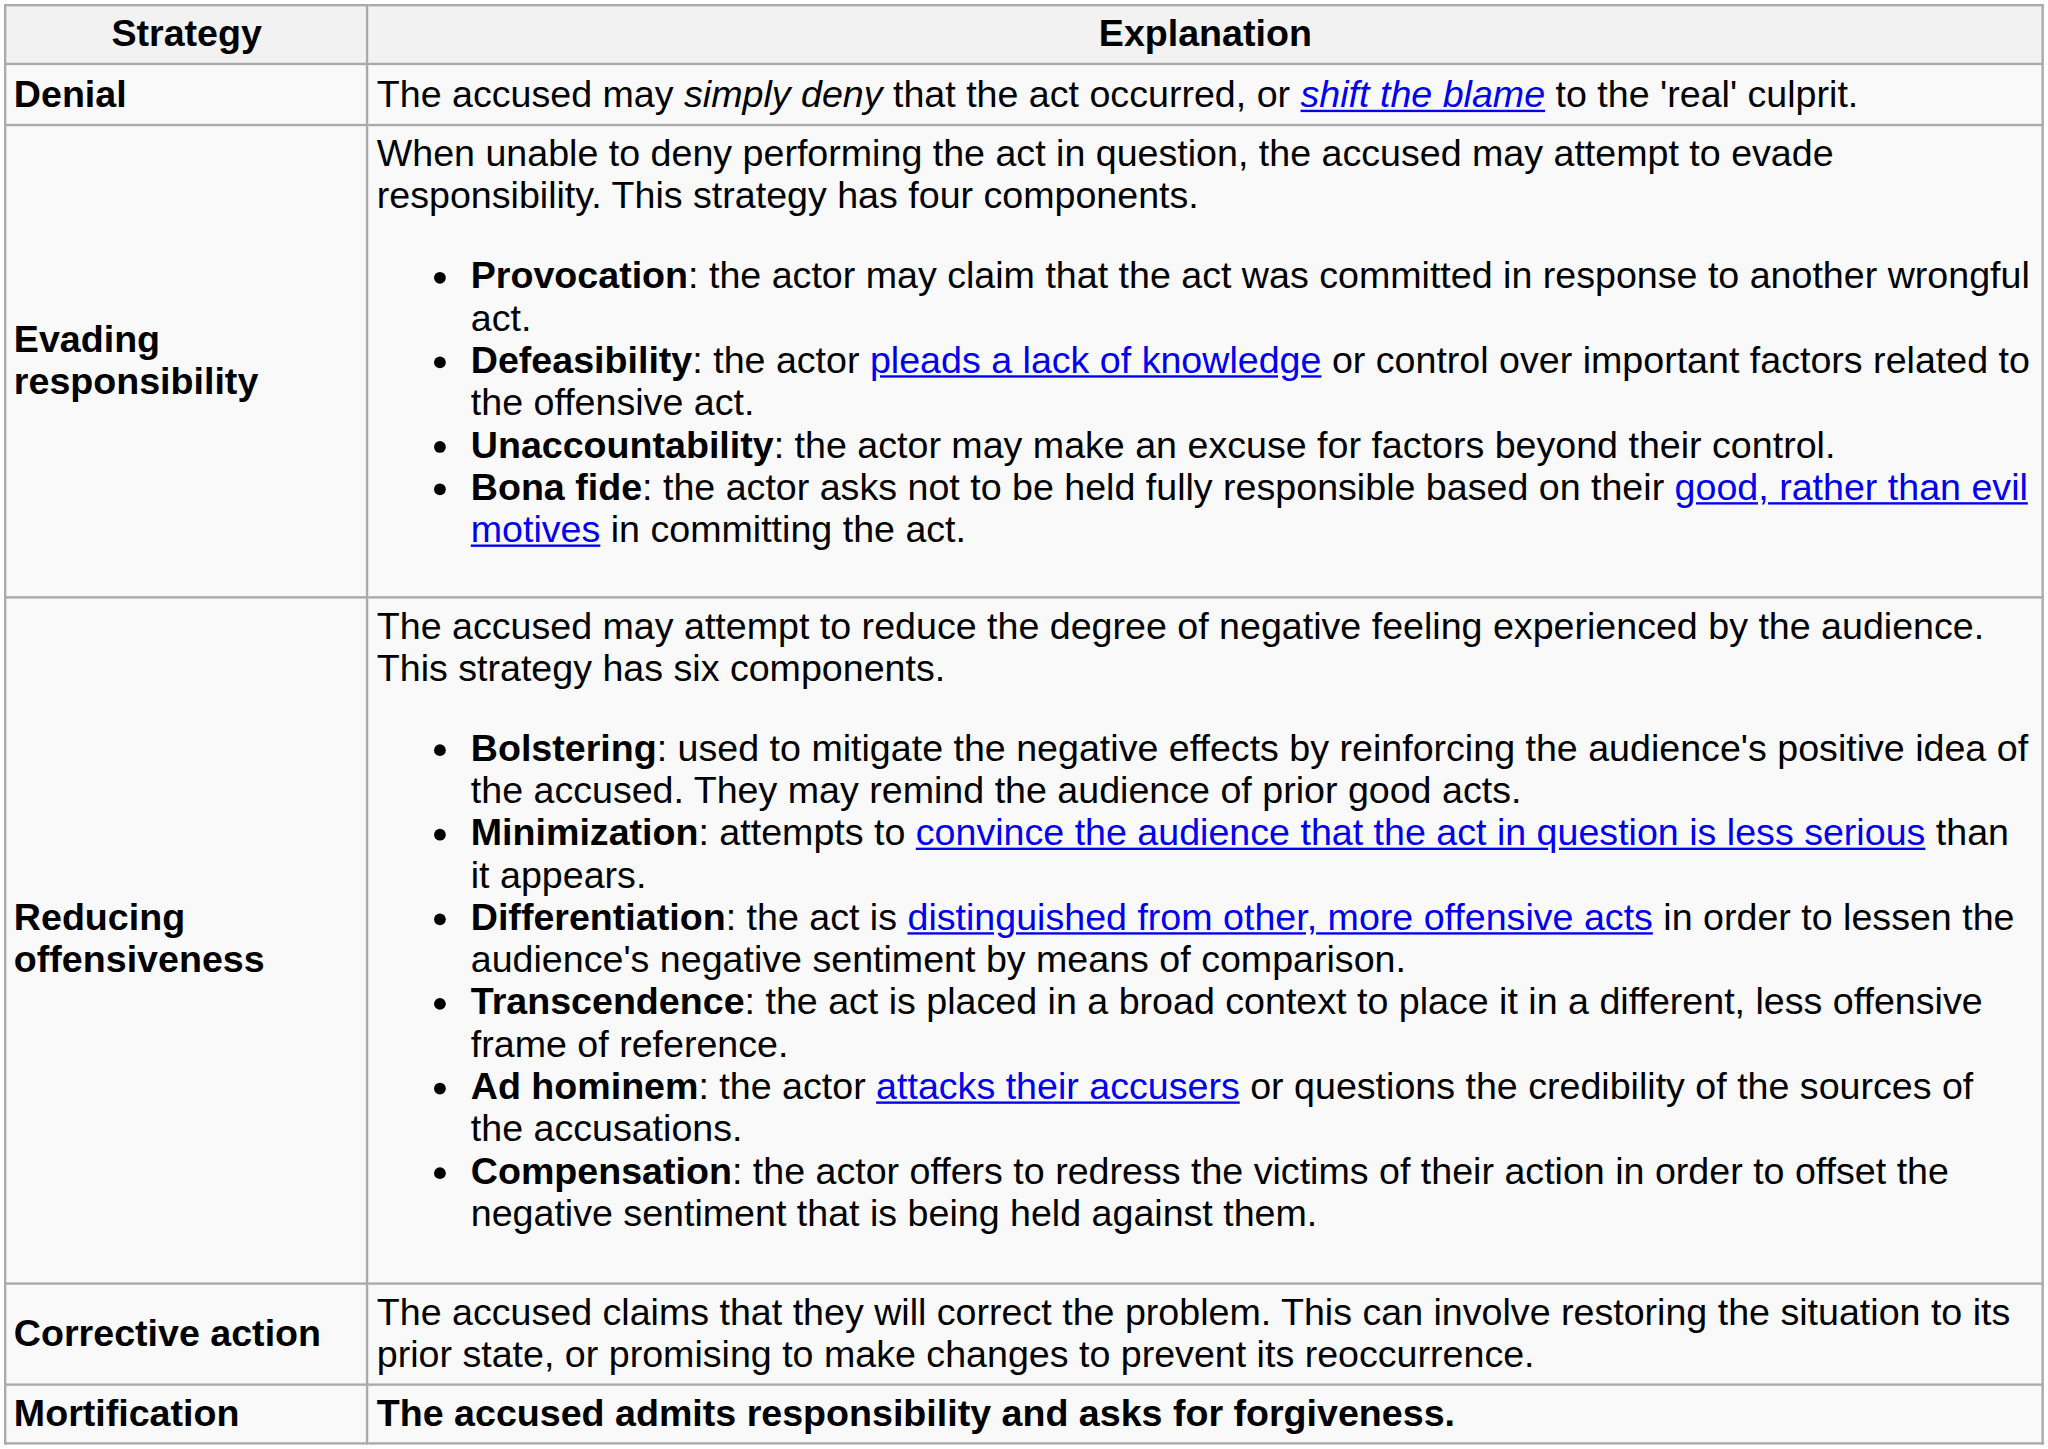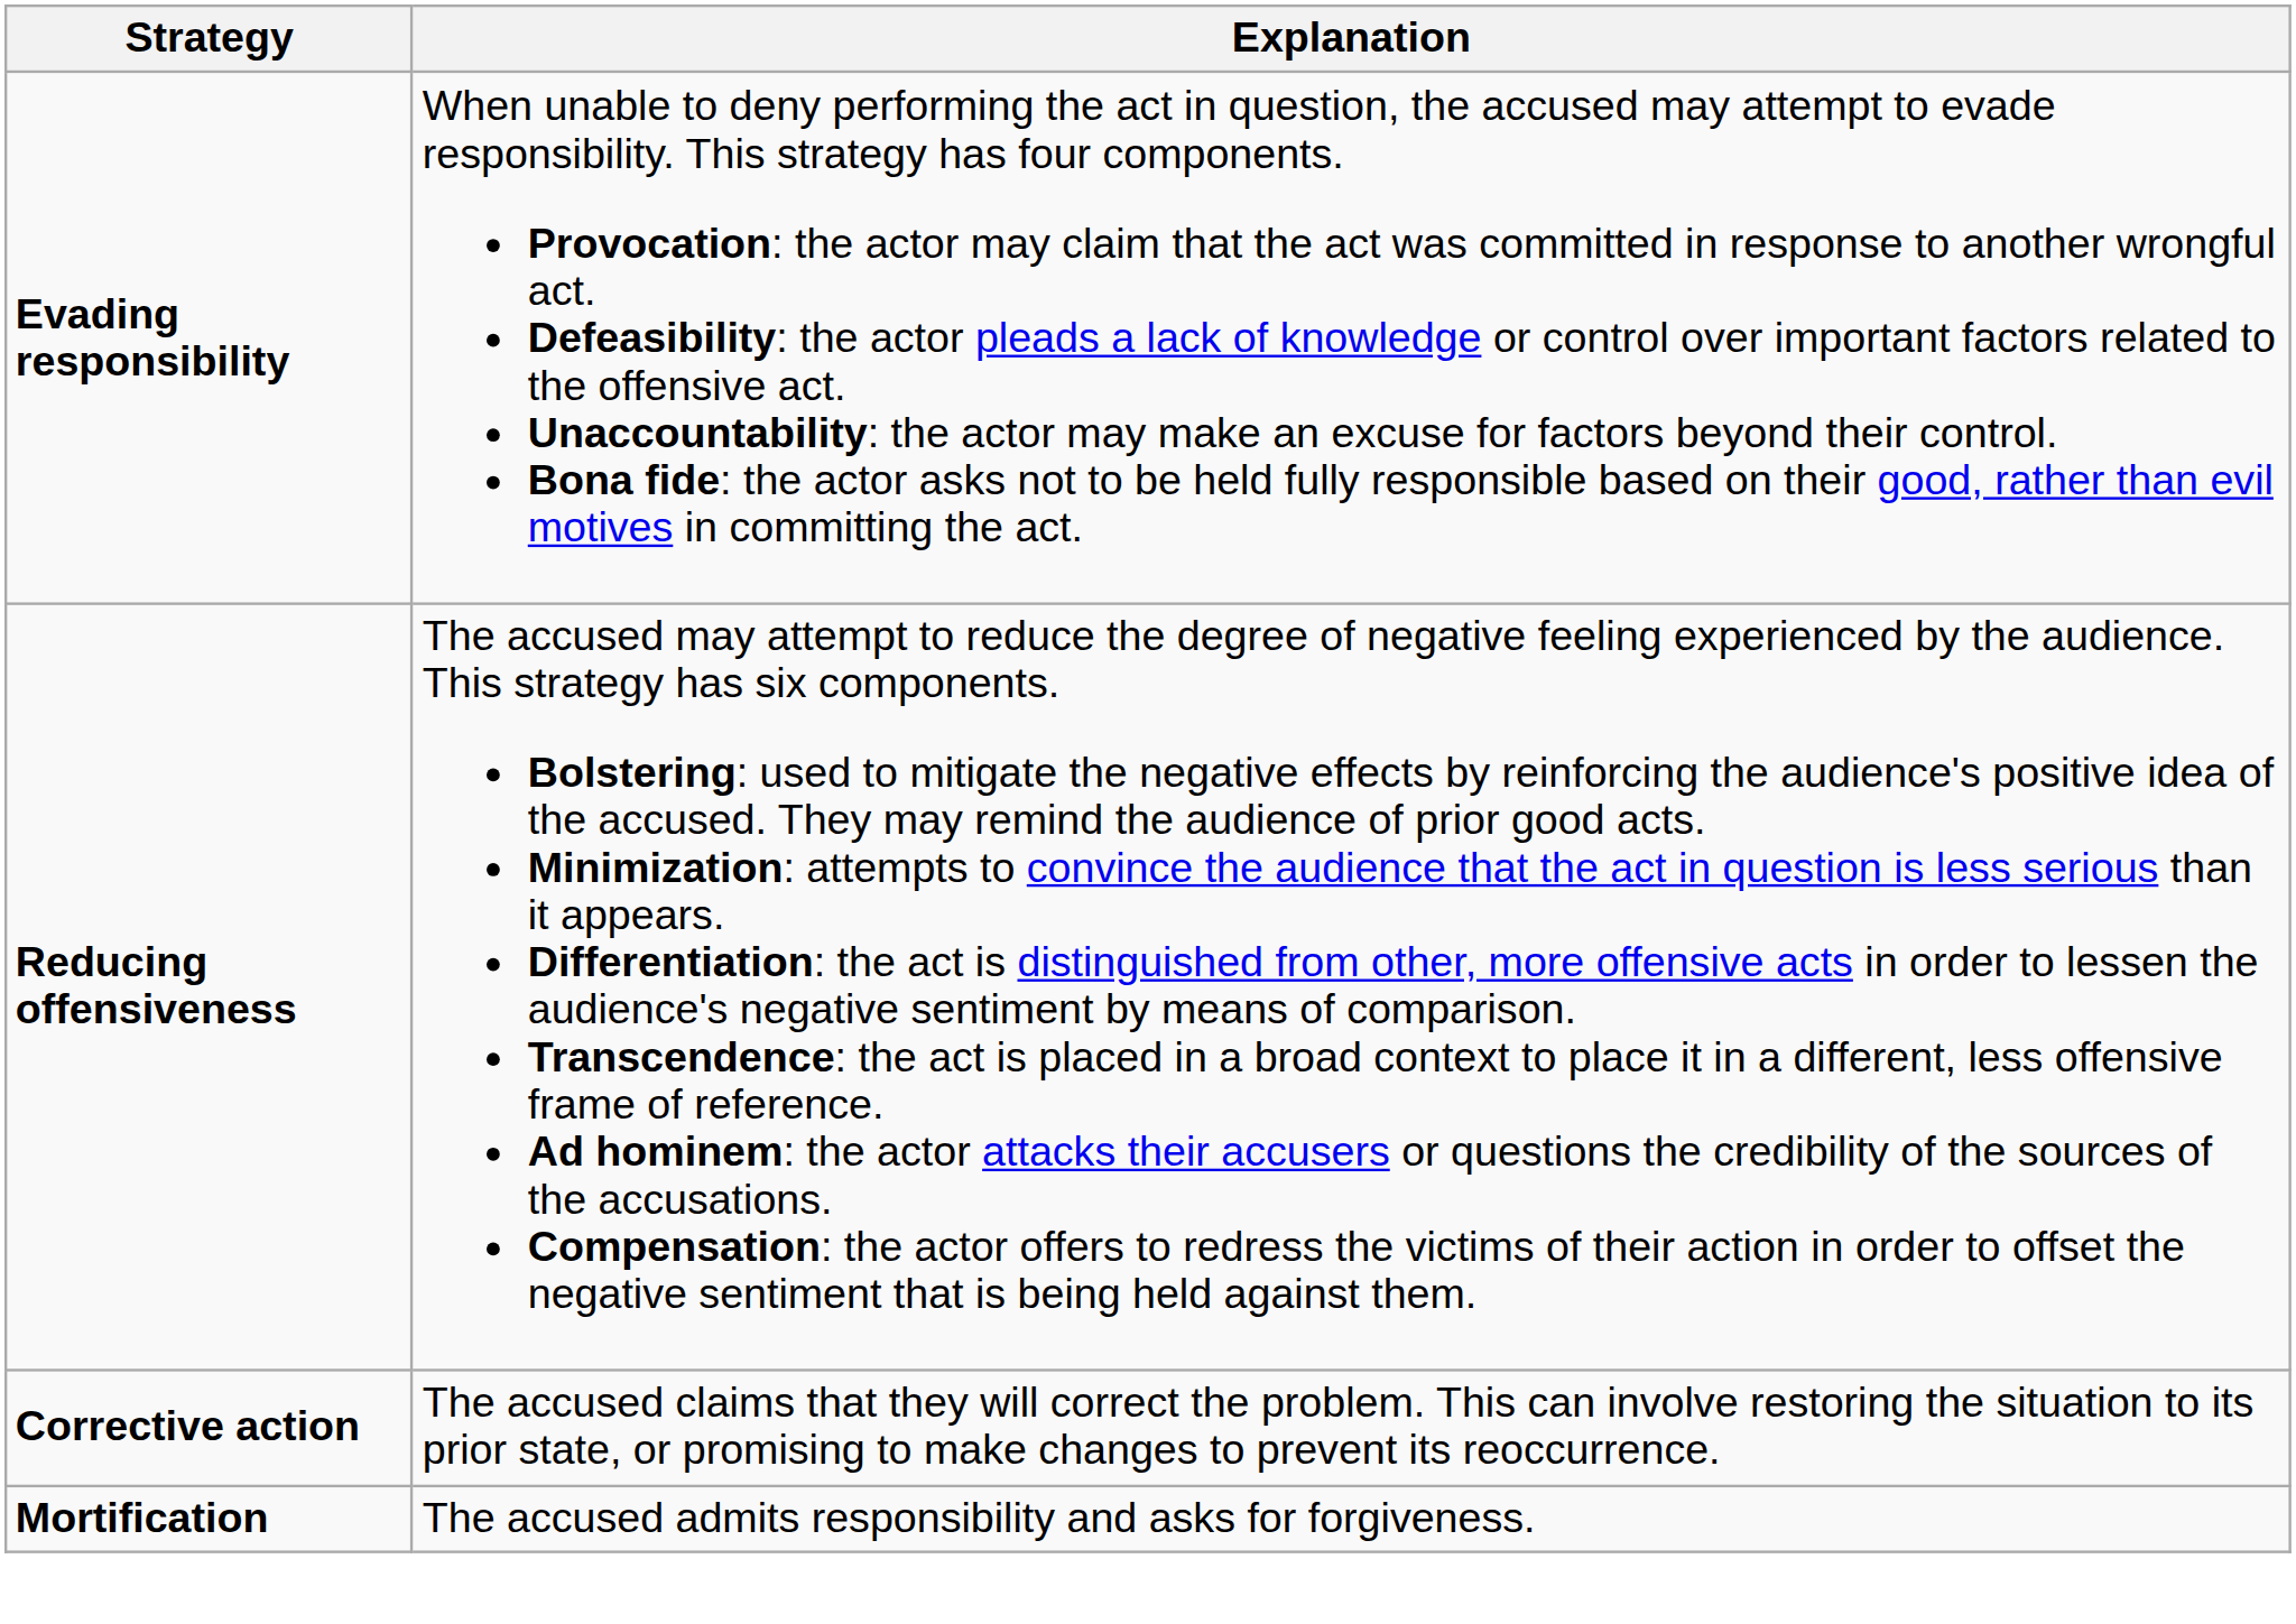- row: Denial | The accused may simply deny that the act occurred, or shift the blame to the 'real' culprit.
Mortification | Explanation: bold -> normal
